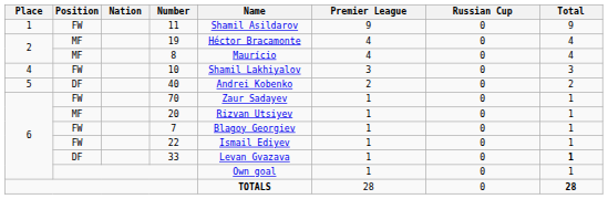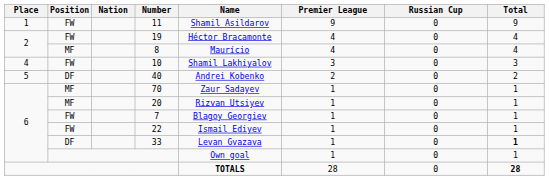19 | Position: MF -> FW
70 | Position: FW -> MF
